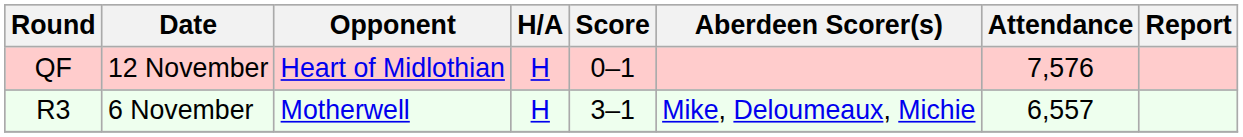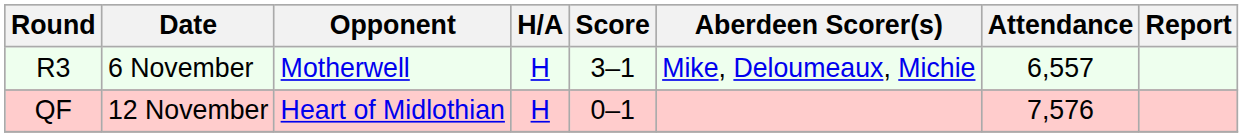rows swapped: R3 <-> QF
